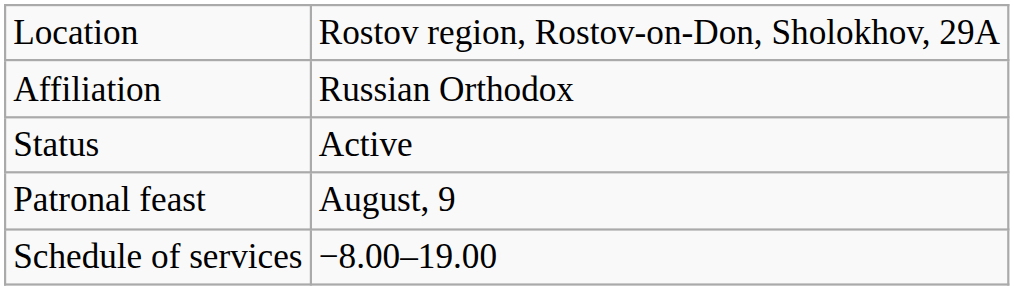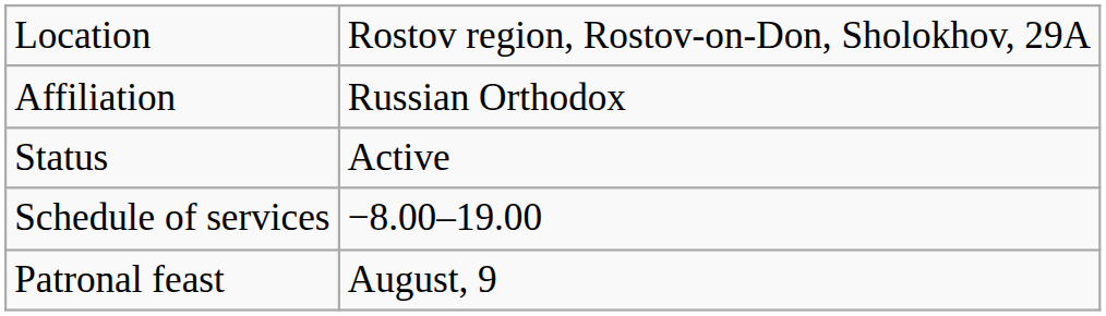rows swapped: Schedule of services <-> Patronal feast
